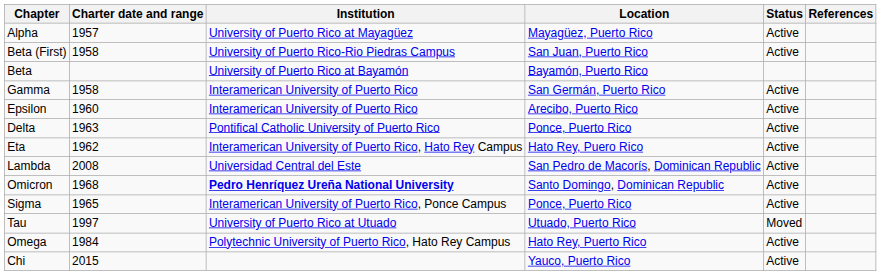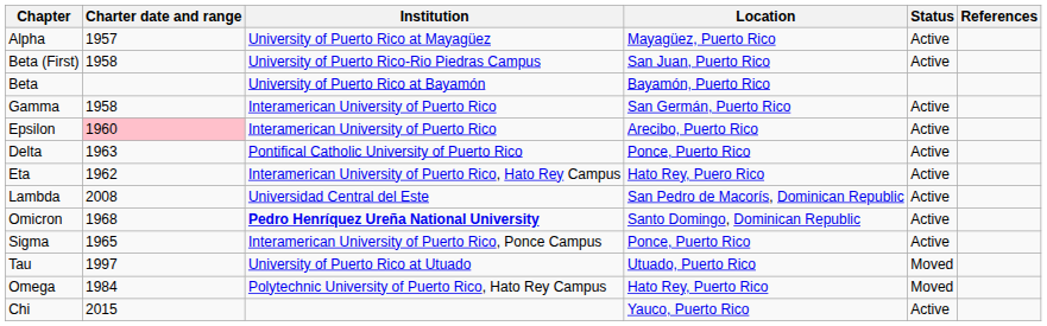Epsilon | Charter date and range: no background -> pink background
Omega | Status: Active -> Moved
